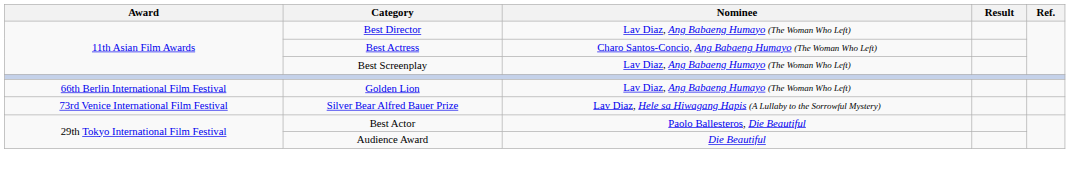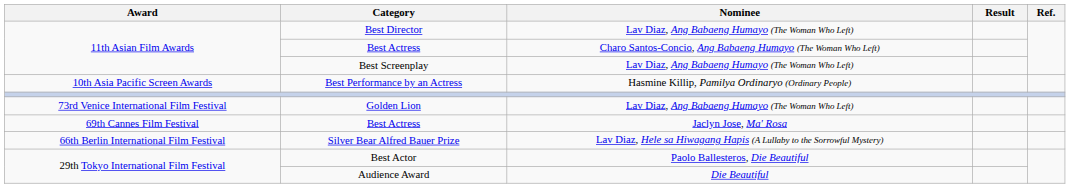+ row: 10th Asia Pacific Screen Awards | Best Performance by an Actress | Hasmine Killip, Pamilya Ordinaryo (Ordinary People)
Golden Lion | Award: 66th Berlin International Film Festival -> 73rd Venice International Film Festival
+ row: 69th Cannes Film Festival | Best Actress | Jaclyn Jose, Ma' Rosa
Silver Bear Alfred Bauer Prize | Award: 73rd Venice International Film Festival -> 66th Berlin International Film Festival
